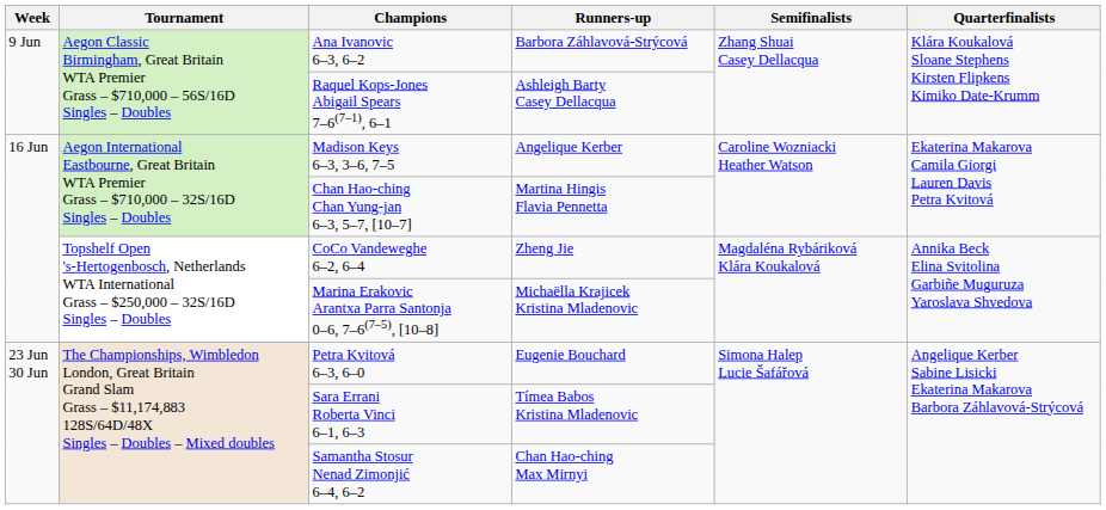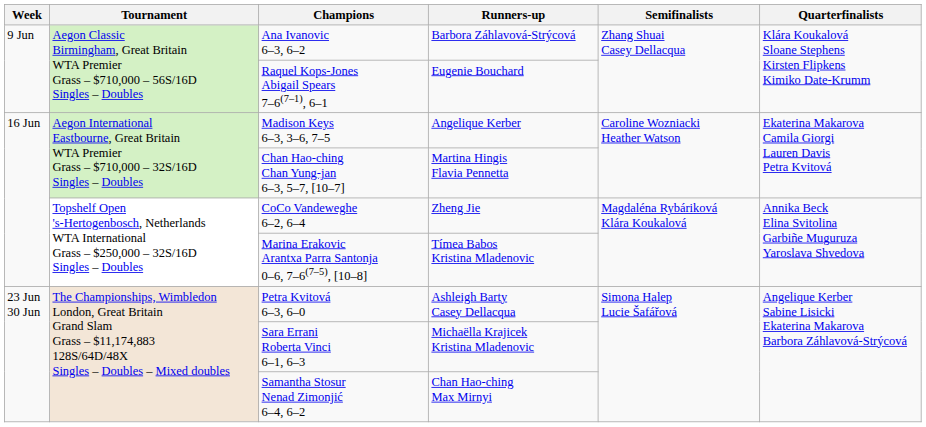Raquel Kops-Jones Abigail Spears 7–6(7–1), 6–1 | Runners-up: Ashleigh Barty Casey Dellacqua -> Eugenie Bouchard
Marina Erakovic Arantxa Parra Santonja 0–6, 7–6(7–5), [10–8] | Runners-up: Michaëlla Krajicek Kristina Mladenovic -> Tímea Babos Kristina Mladenovic
Petra Kvitová 6–3, 6–0 | Runners-up: Eugenie Bouchard -> Ashleigh Barty Casey Dellacqua
Sara Errani Roberta Vinci 6–1, 6–3 | Runners-up: Tímea Babos Kristina Mladenovic -> Michaëlla Krajicek Kristina Mladenovic
